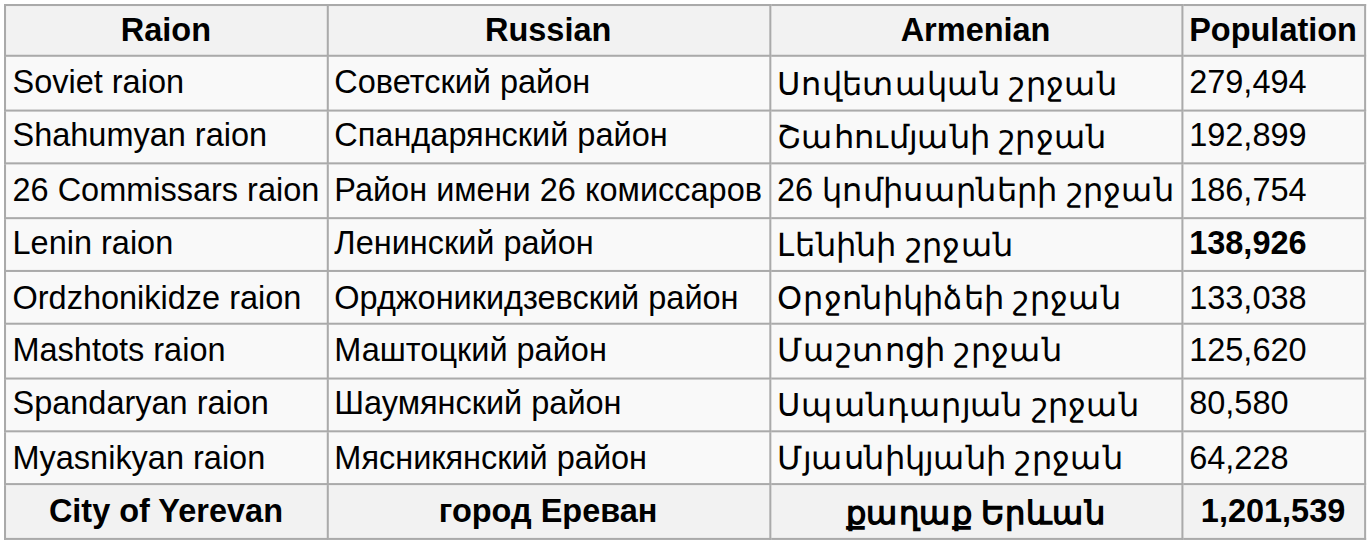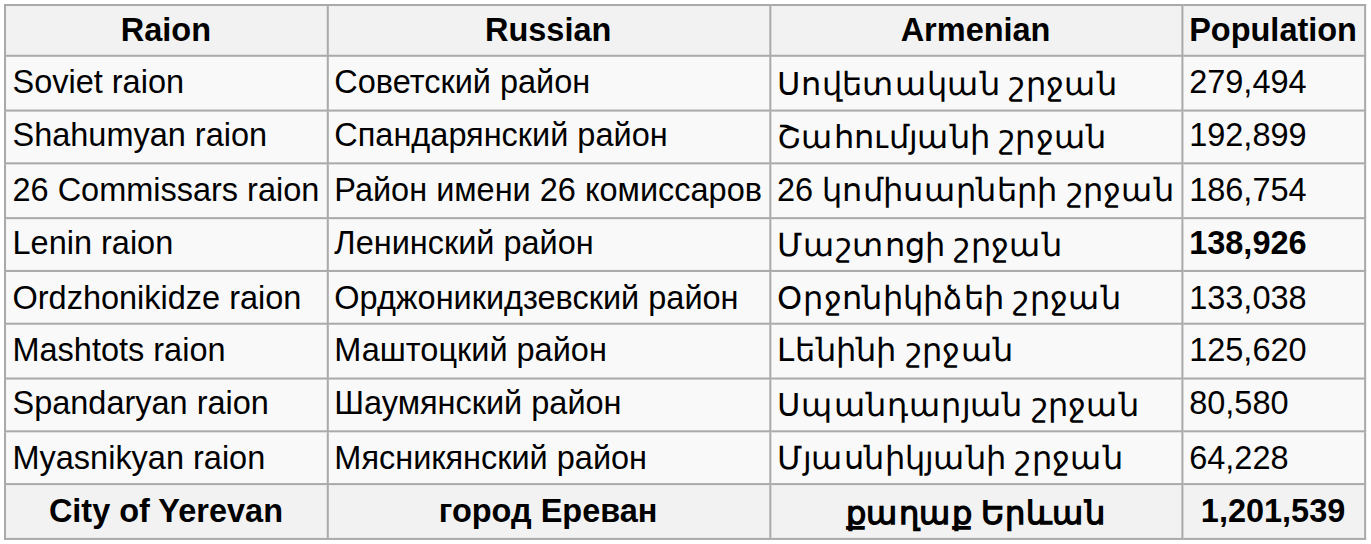Lenin raion | Armenian: Լենինի շրջան -> Մաշտոցի շրջան
Mashtots raion | Armenian: Մաշտոցի շրջան -> Լենինի շրջան
